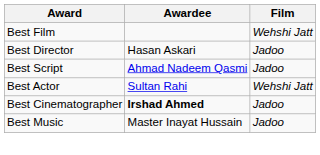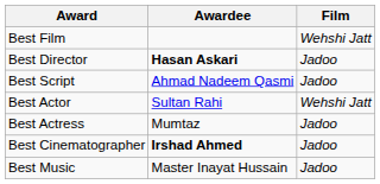Best Director | Awardee: normal -> bold
+ row: Best Actress | Mumtaz | Jadoo
